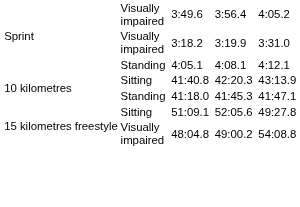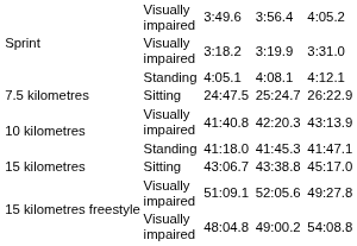+ row: 7.5 kilometres | Sitting | 24:47.5 | 25:24.7 | 26:22.9
41:40.8 | column 2: Sitting -> Visually impaired
+ row: 15 kilometres | Sitting | 43:06.7 | 43:38.8 | 45:17.0
51:09.1 | column 2: Sitting -> Visually impaired
